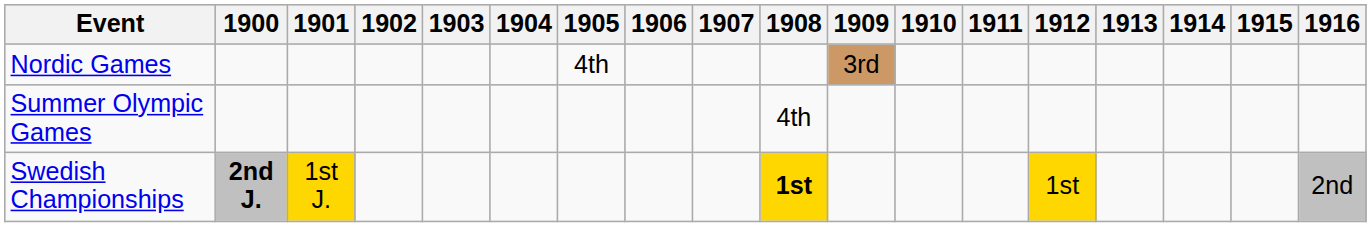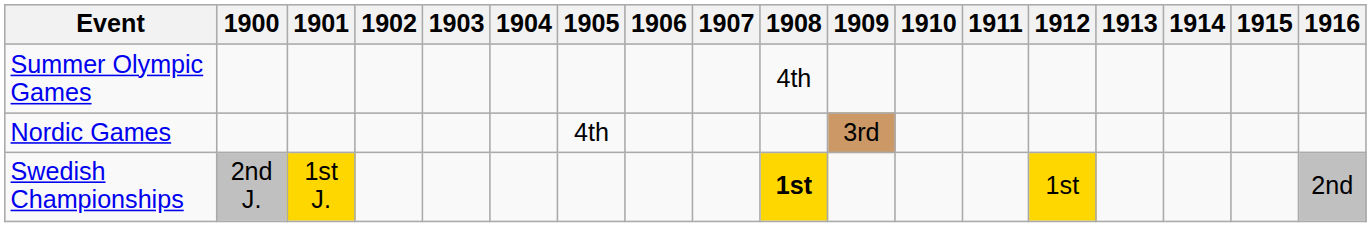rows swapped: Summer Olympic Games <-> Nordic Games
Swedish Championships | 1900: bold -> normal
